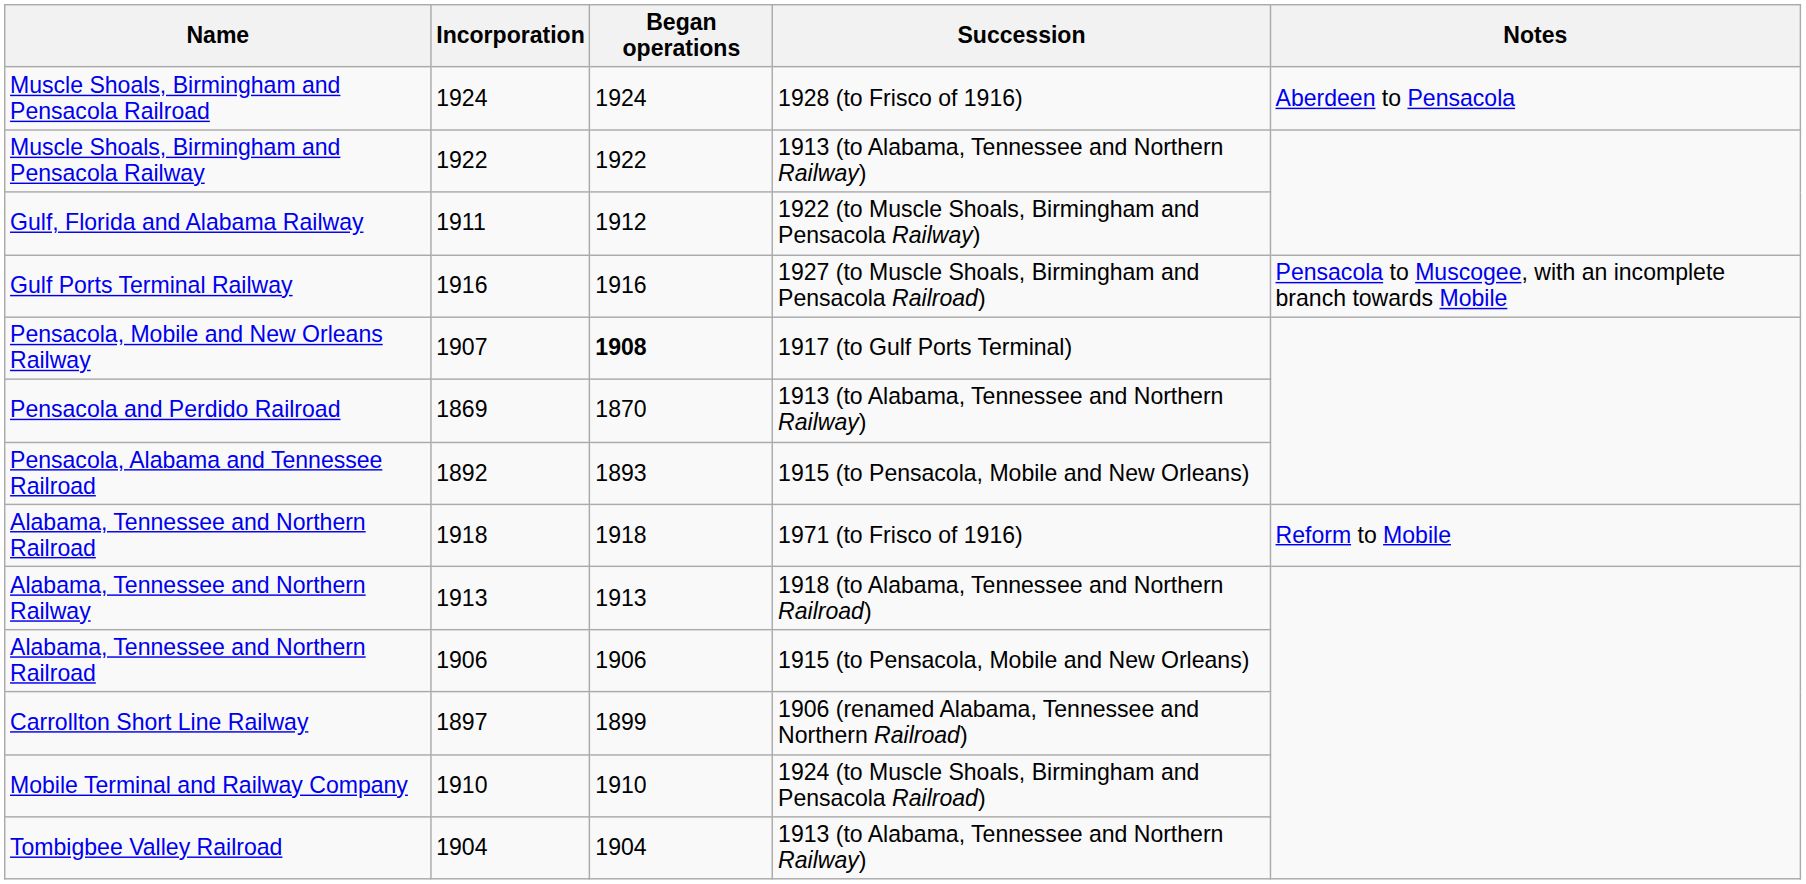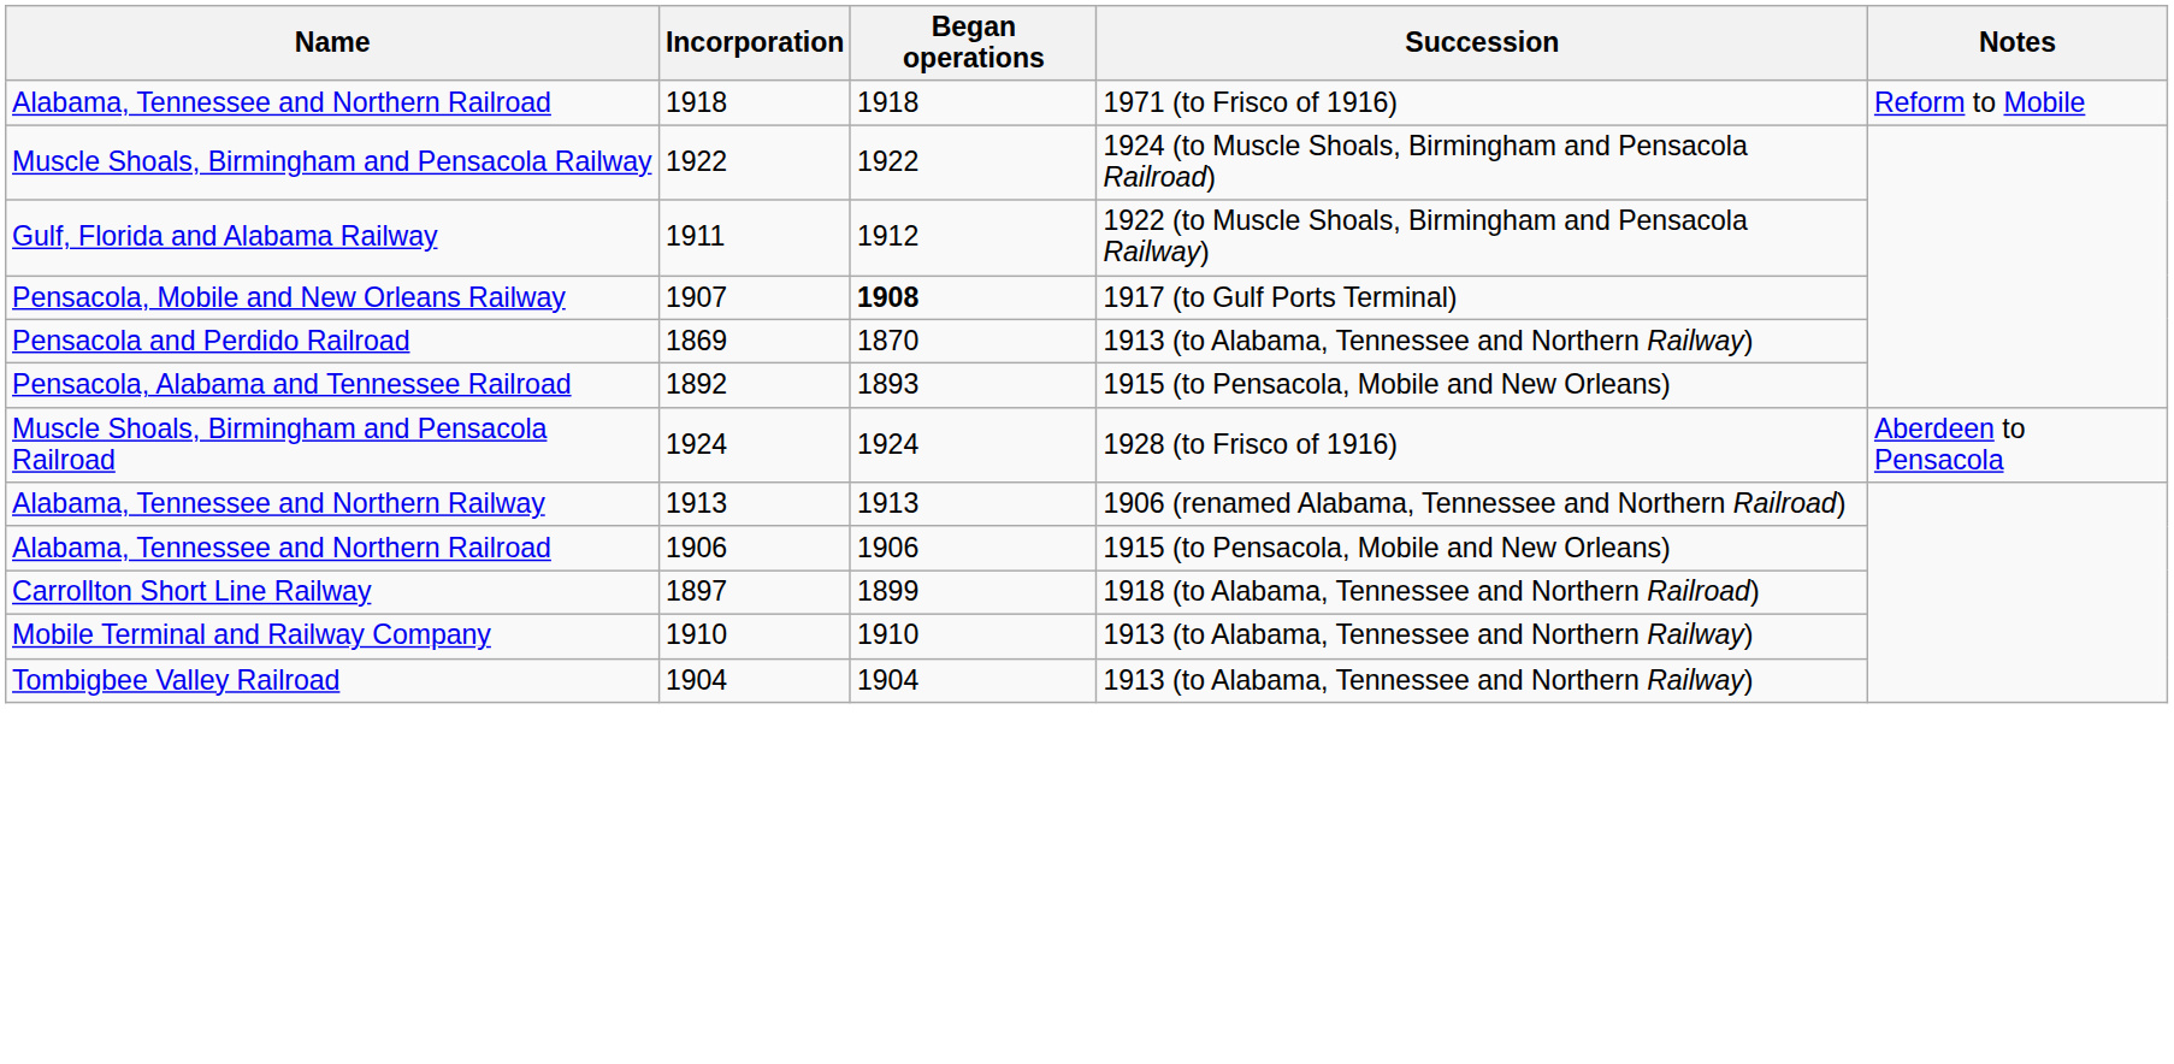rows swapped: Muscle Shoals, Birmingham and Pensacola Railroad <-> Alabama, Tennessee and Northern Railroad / 1918
Muscle Shoals, Birmingham and Pensacola Railway | Succession: 1913 (to Alabama, Tennessee and Northern Railway) -> 1924 (to Muscle Shoals, Birmingham and Pensacola Railroad)
- row: Gulf Ports Terminal Railway | 1916 | 1916 | 1927 (to Muscle Shoals, Birmingham and Pensacola Railroad) | Pensacola to Muscogee, with an incomplete branch towards Mobile
Alabama, Tennessee and Northern Railway | Succession: 1918 (to Alabama, Tennessee and Northern Railroad) -> 1906 (renamed Alabama, Tennessee and Northern Railroad)
Carrollton Short Line Railway | Succession: 1906 (renamed Alabama, Tennessee and Northern Railroad) -> 1918 (to Alabama, Tennessee and Northern Railroad)
Mobile Terminal and Railway Company | Succession: 1924 (to Muscle Shoals, Birmingham and Pensacola Railroad) -> 1913 (to Alabama, Tennessee and Northern Railway)
